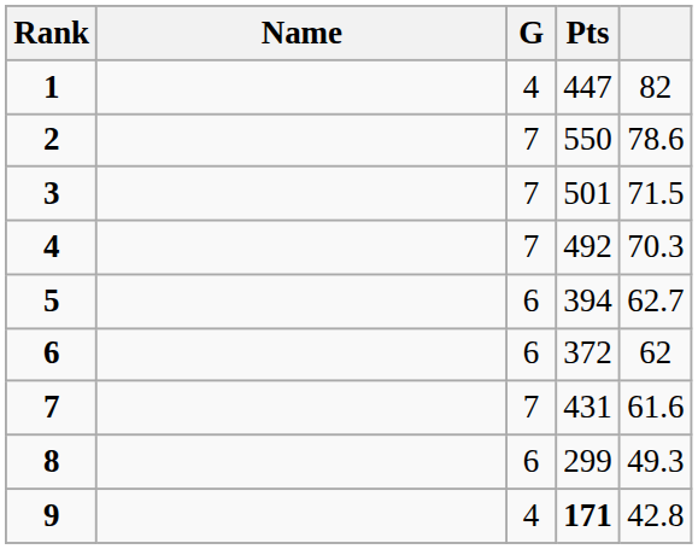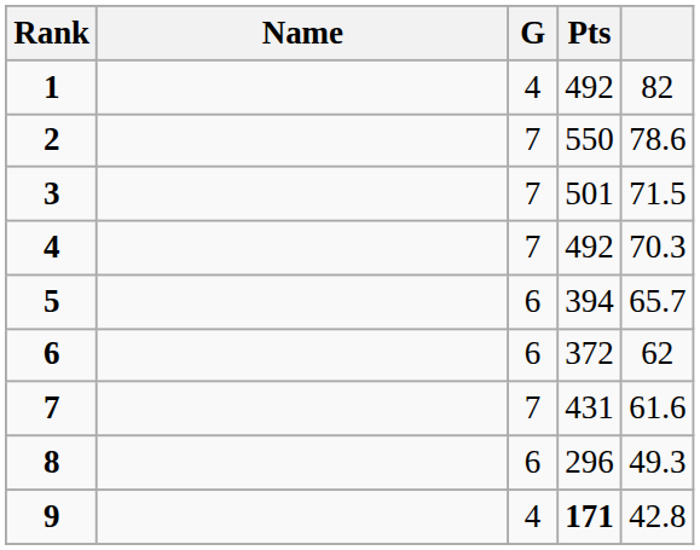1 | Pts: 447 -> 492
5 | column 5: 62.7 -> 65.7
8 | Pts: 299 -> 296
